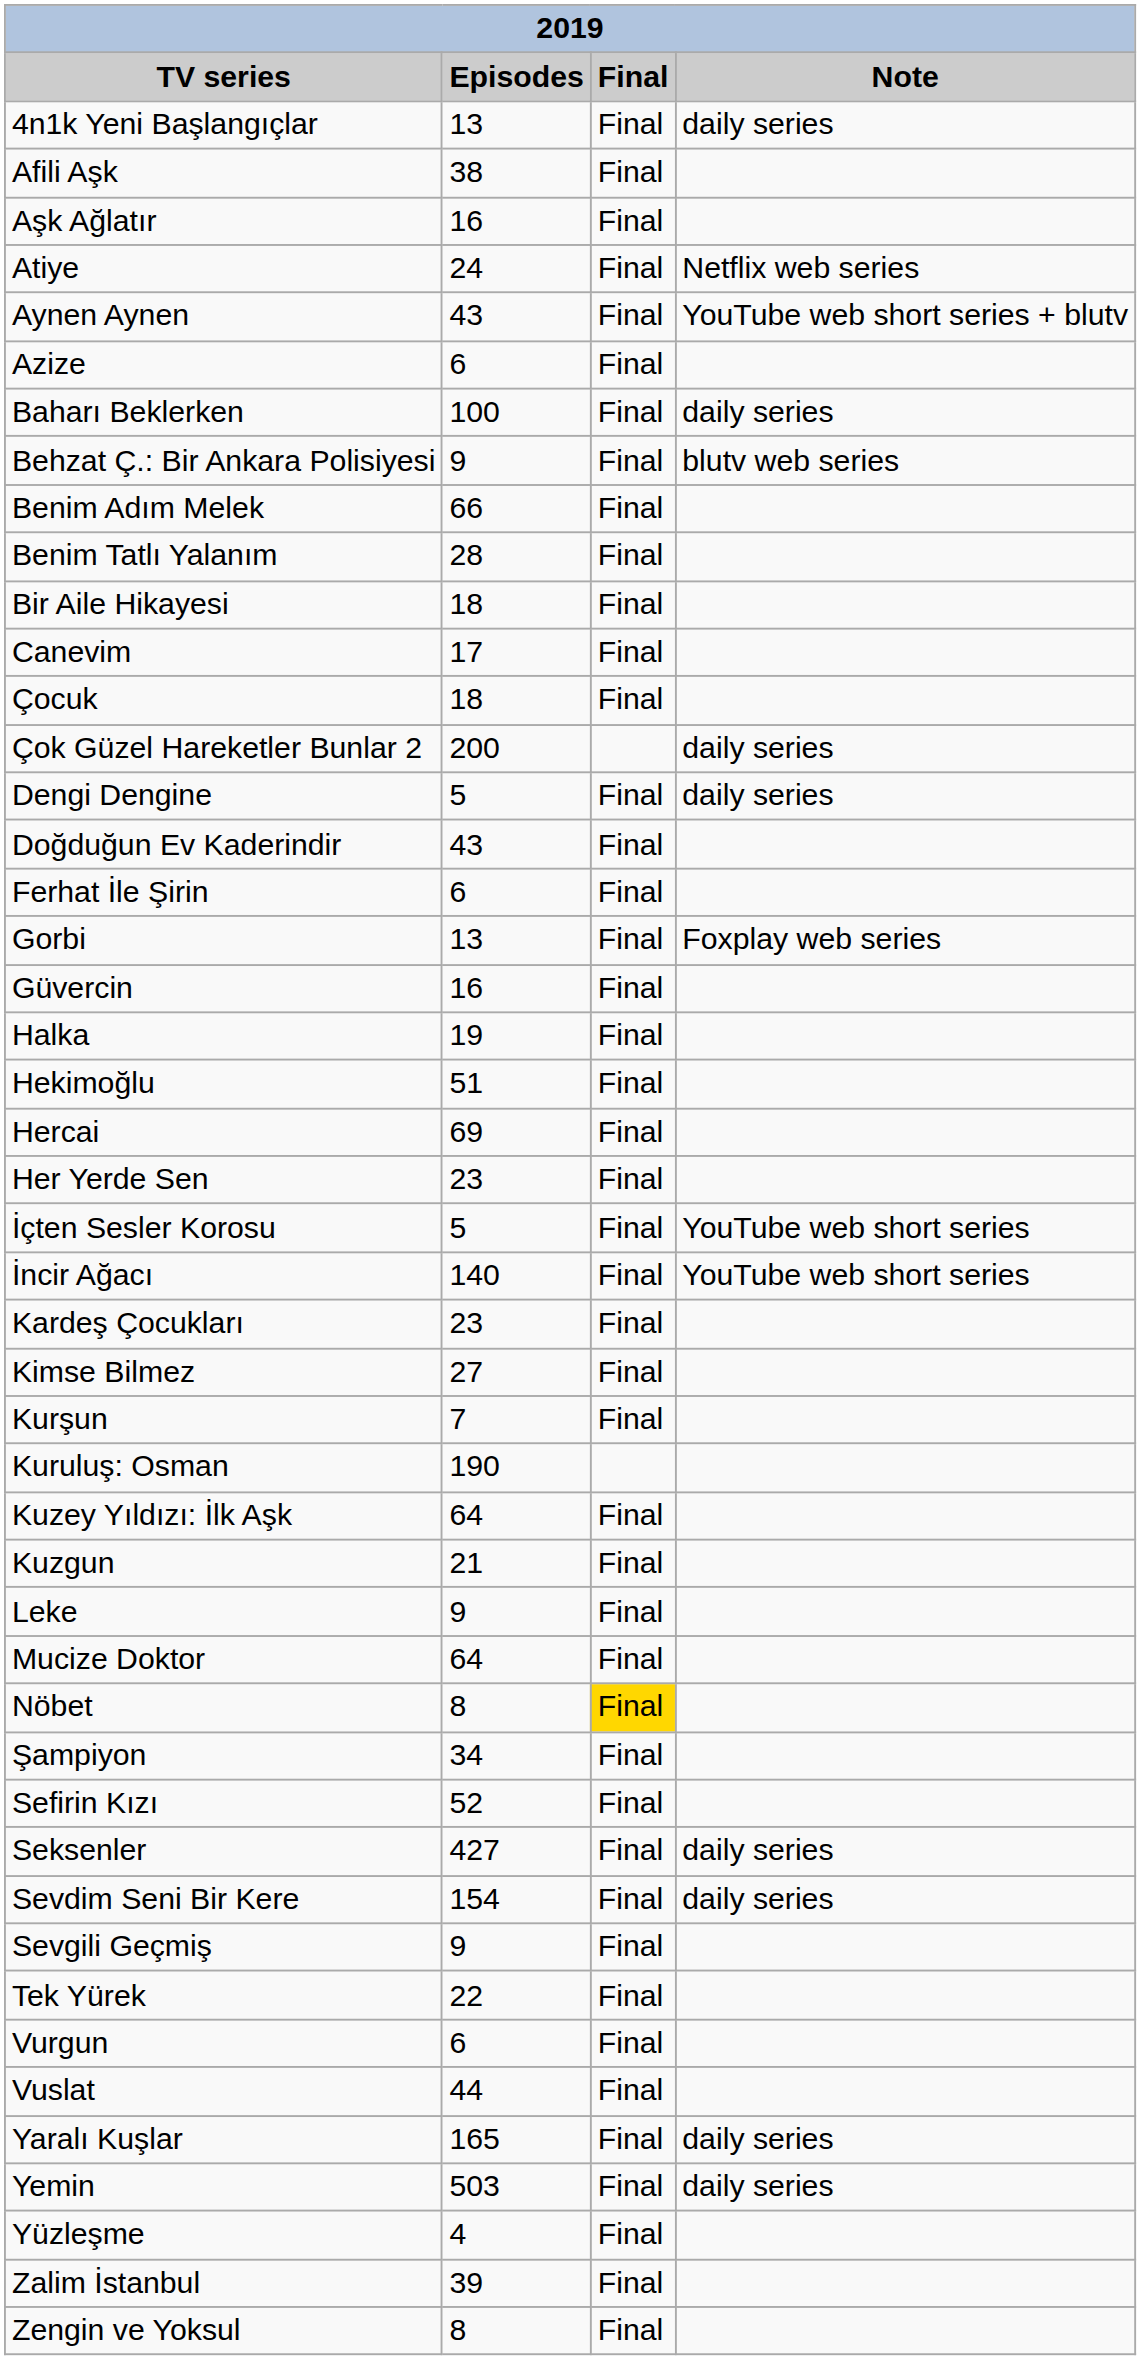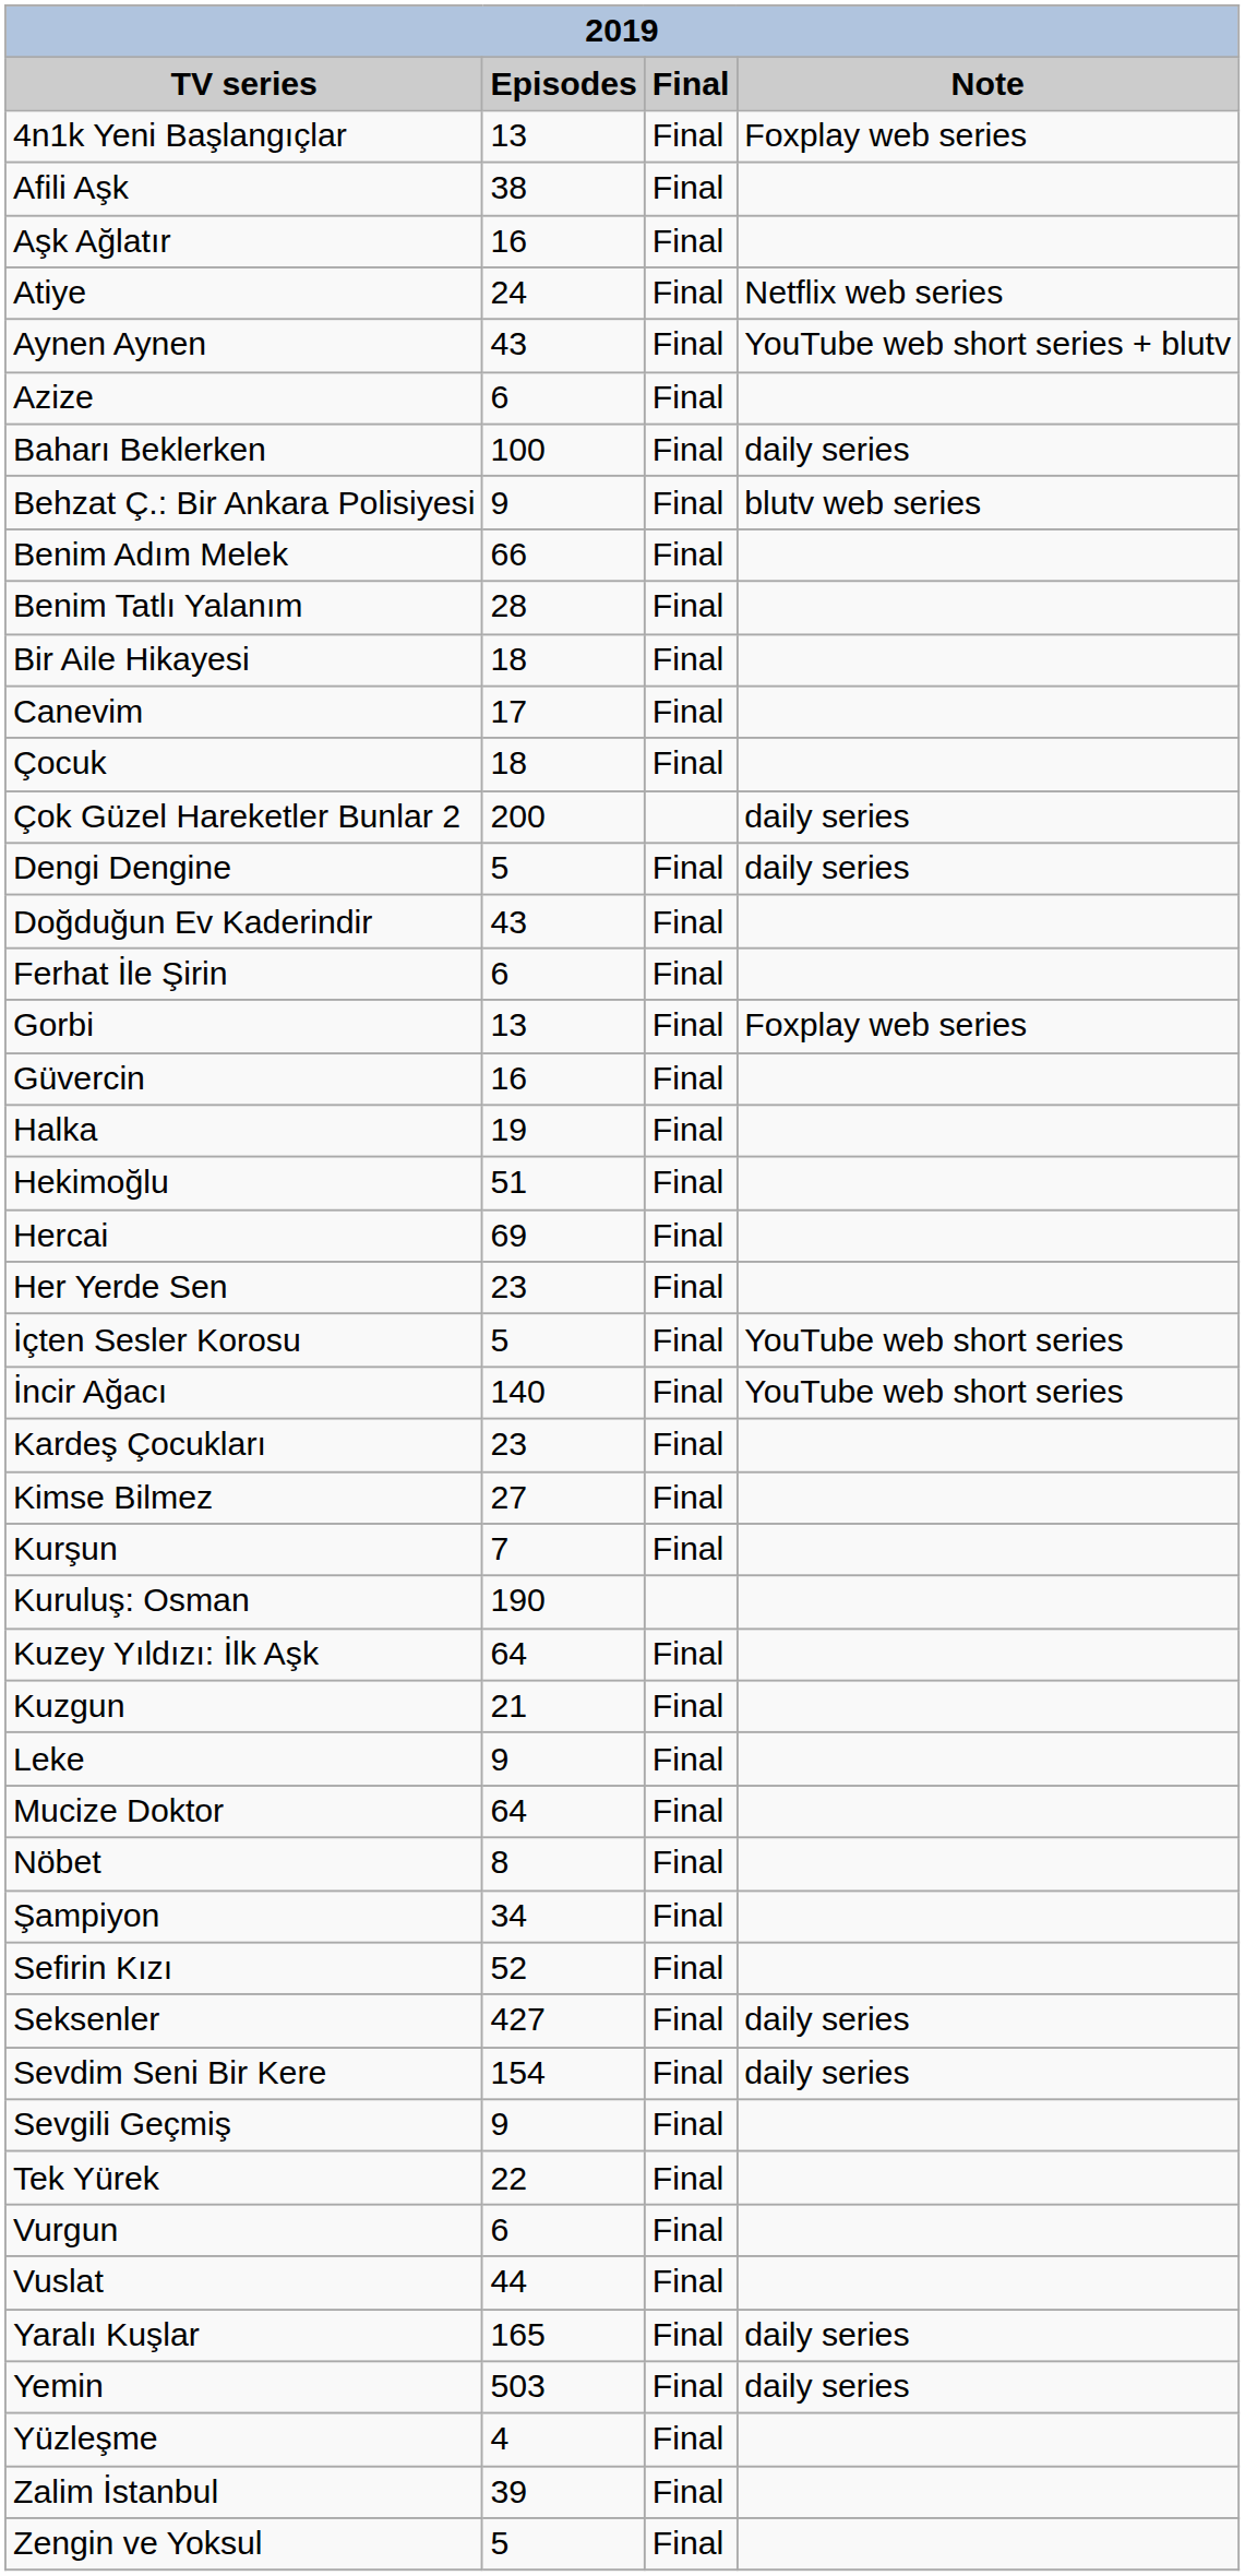4n1k Yeni Başlangıçlar | Note: daily series -> Foxplay web series
Nöbet | Final: gold background -> no background
Zengin ve Yoksul | Episodes: 8 -> 5
